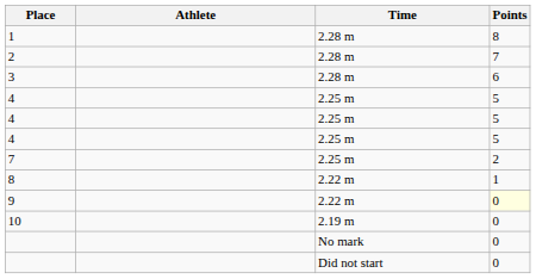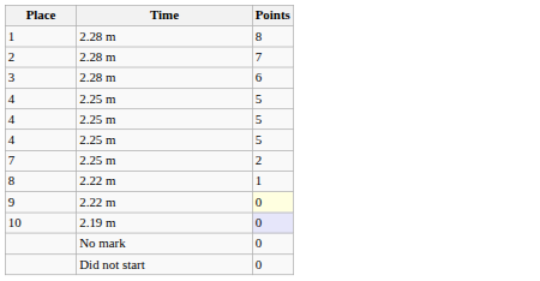- column: Athlete
10 | Points: no background -> lavender background
